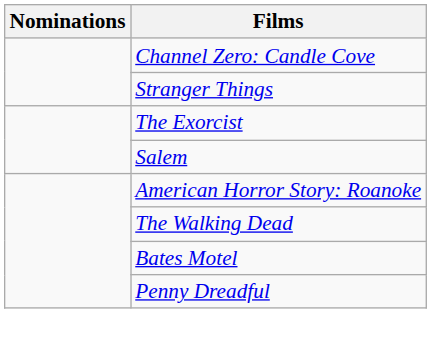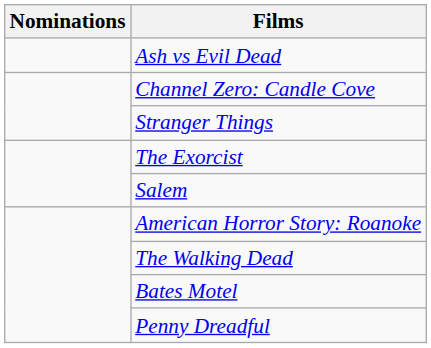+ row: Ash vs Evil Dead
